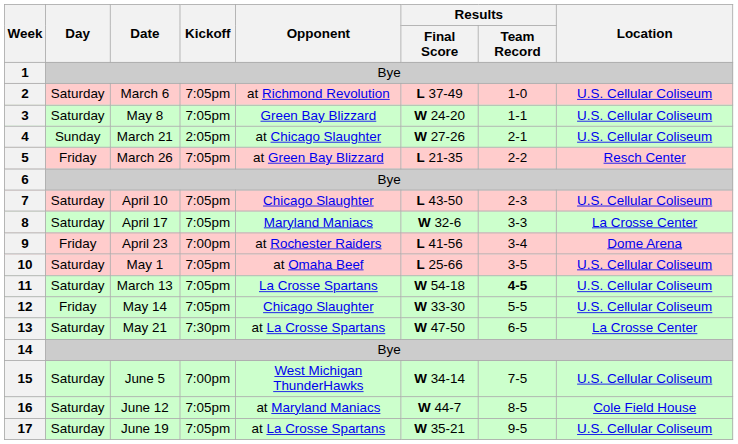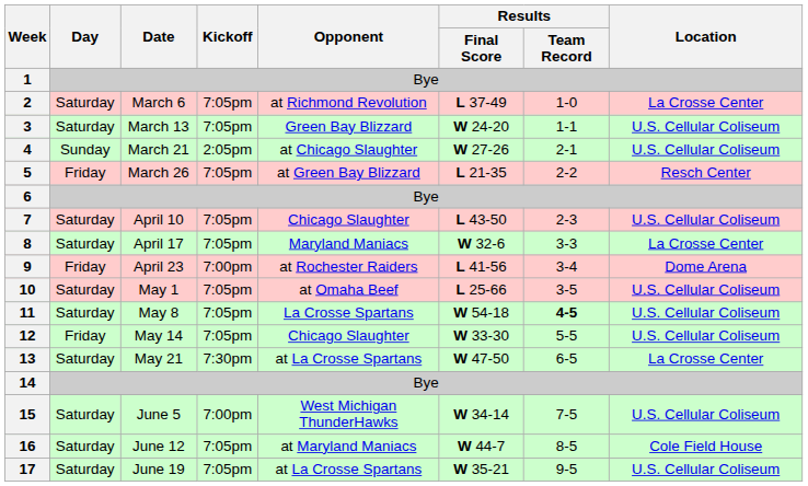2 | Location: U.S. Cellular Coliseum -> La Crosse Center
3 | Date: May 8 -> March 13
11 | Date: March 13 -> May 8
